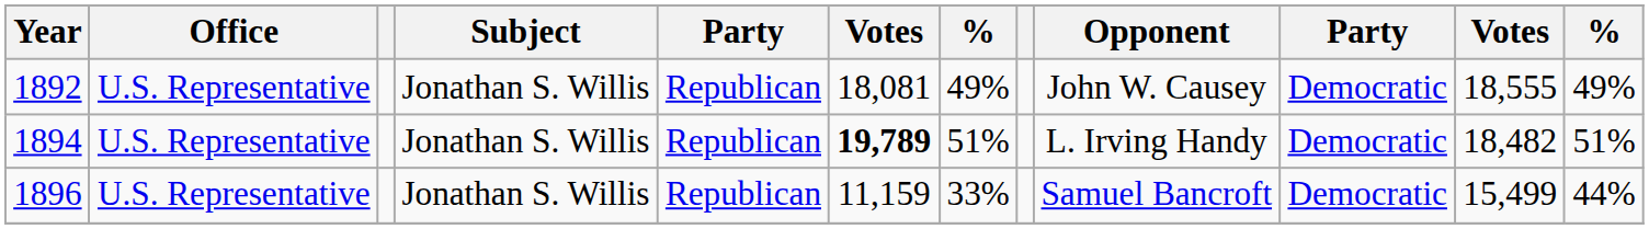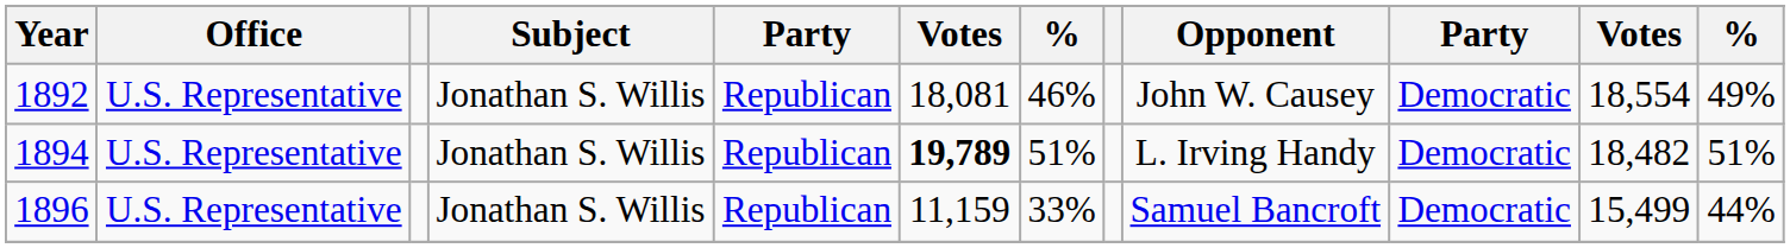1892 | column 7: 49% -> 46%
1892 | column 11: 18,555 -> 18,554
